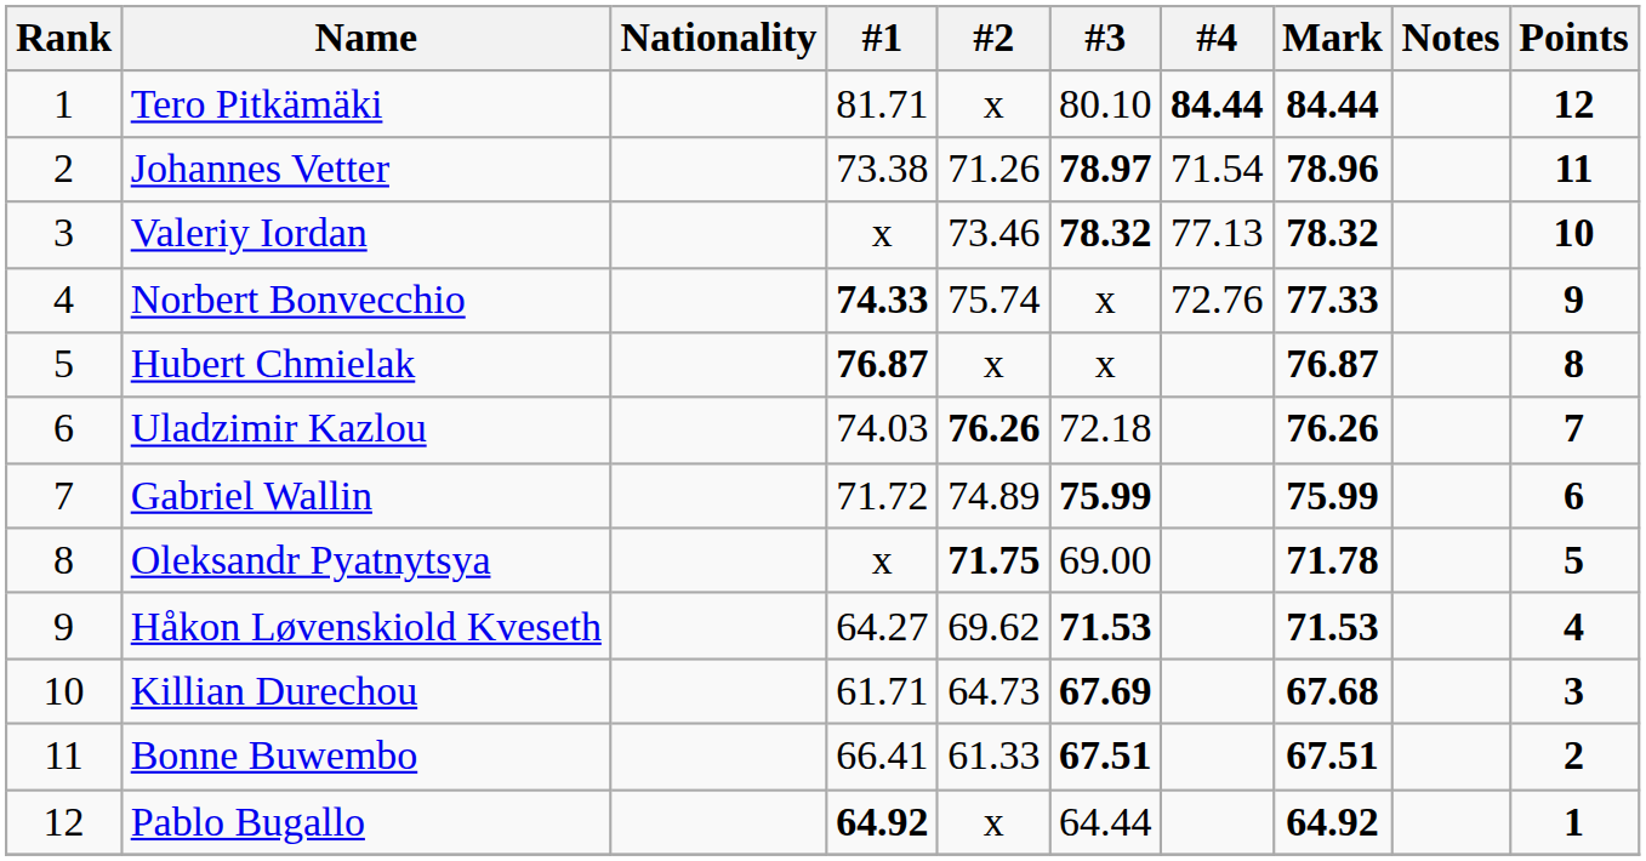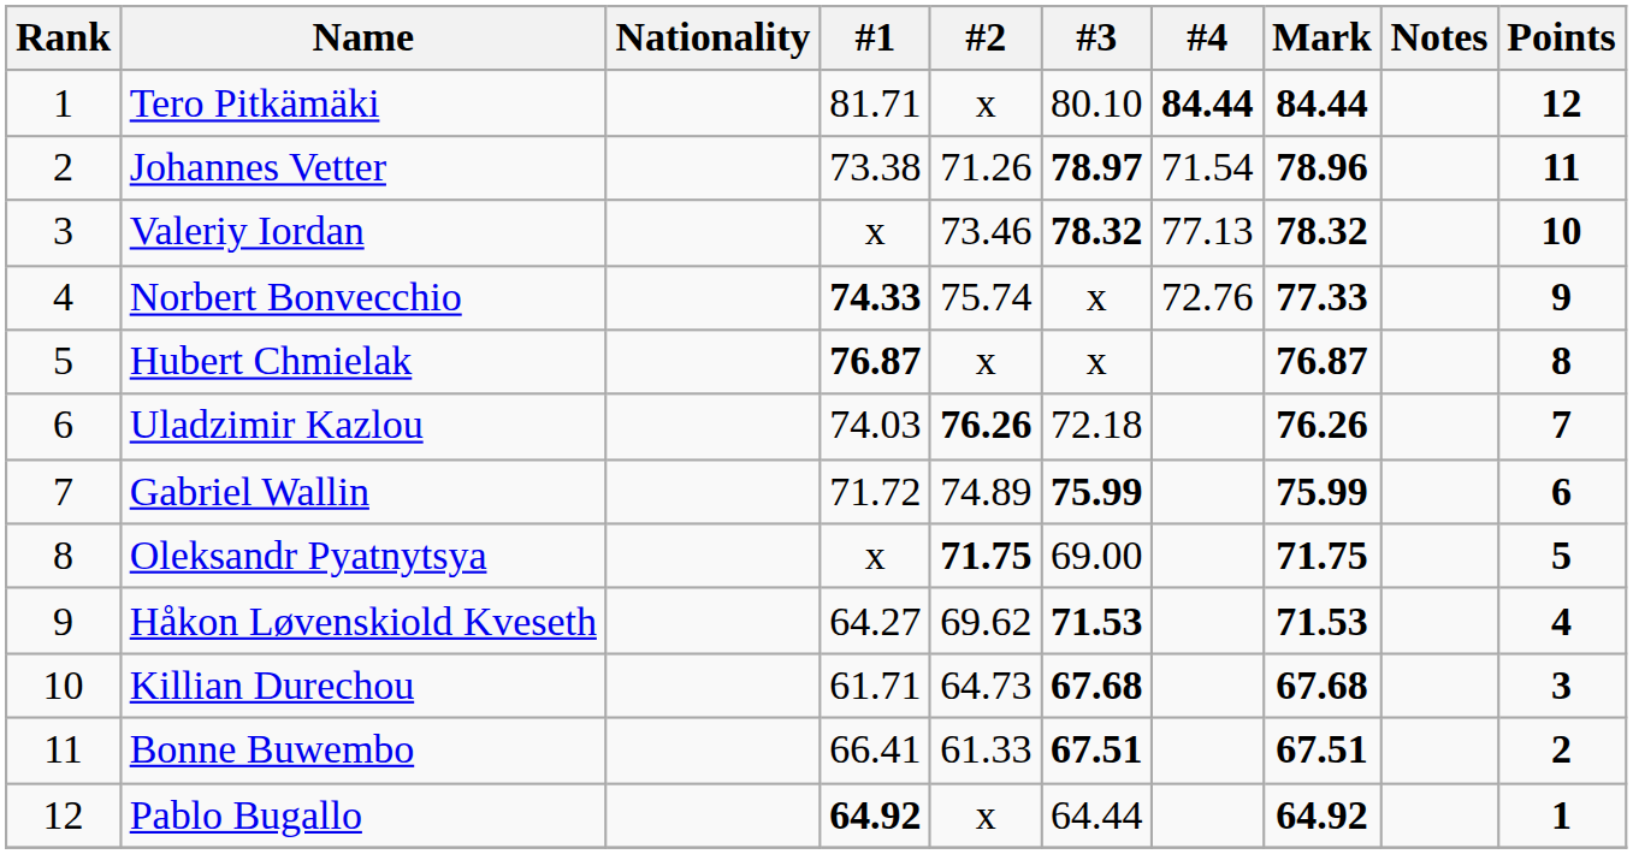Oleksandr Pyatnytsya | Mark: 71.78 -> 71.75
Killian Durechou | #3: 67.69 -> 67.68
